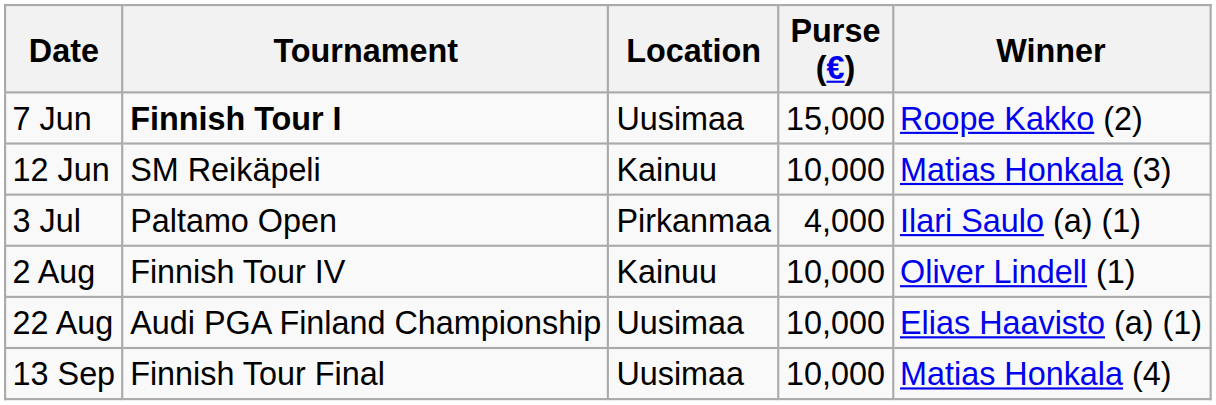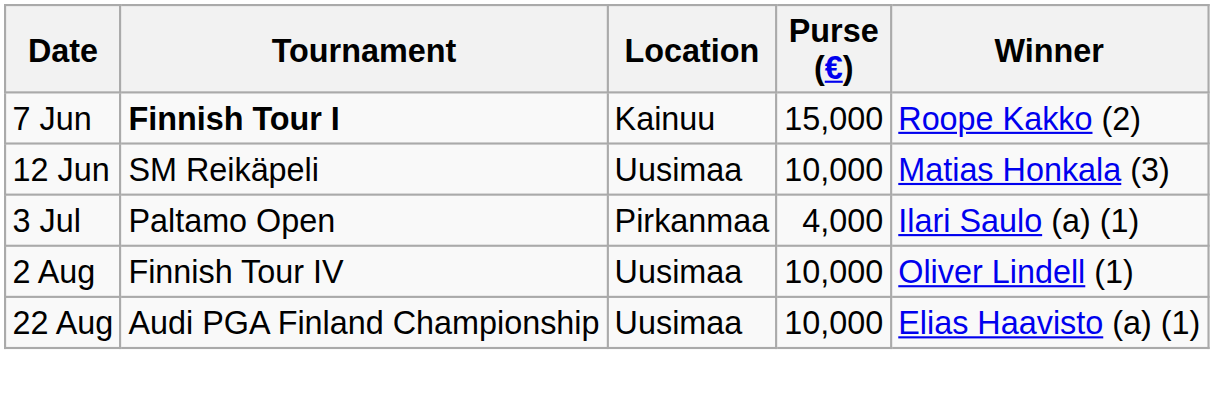7 Jun | Location: Uusimaa -> Kainuu
12 Jun | Location: Kainuu -> Uusimaa
2 Aug | Location: Kainuu -> Uusimaa
- row: 13 Sep | Finnish Tour Final | Uusimaa | 10,000 | Matias Honkala (4)
